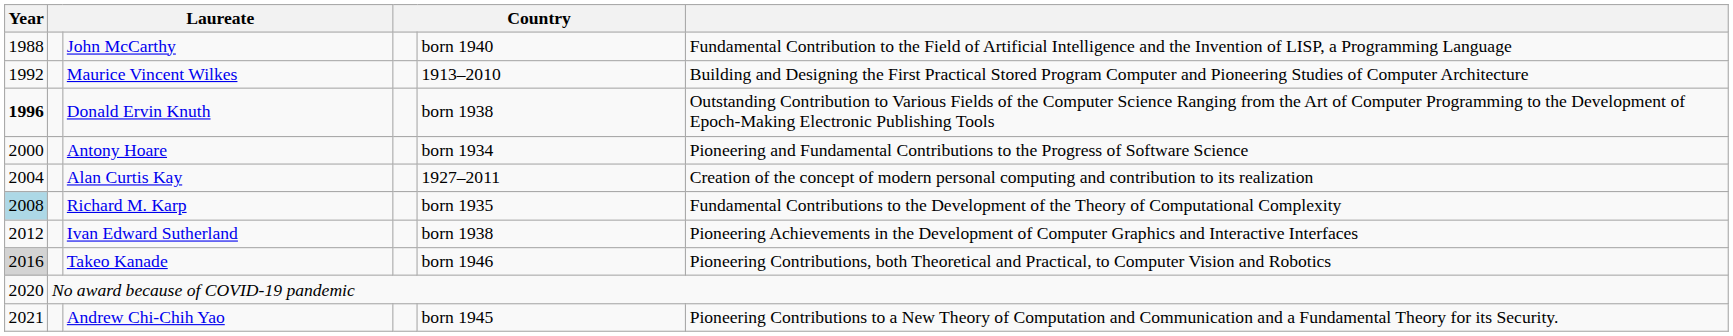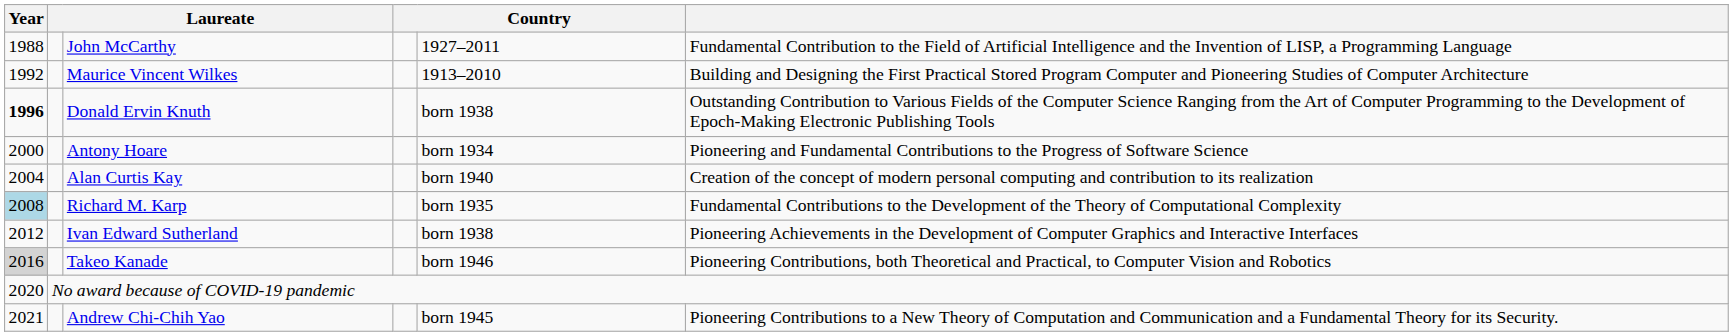John McCarthy | column 5: born 1940 -> 1927–2011
Alan Curtis Kay | column 5: 1927–2011 -> born 1940
